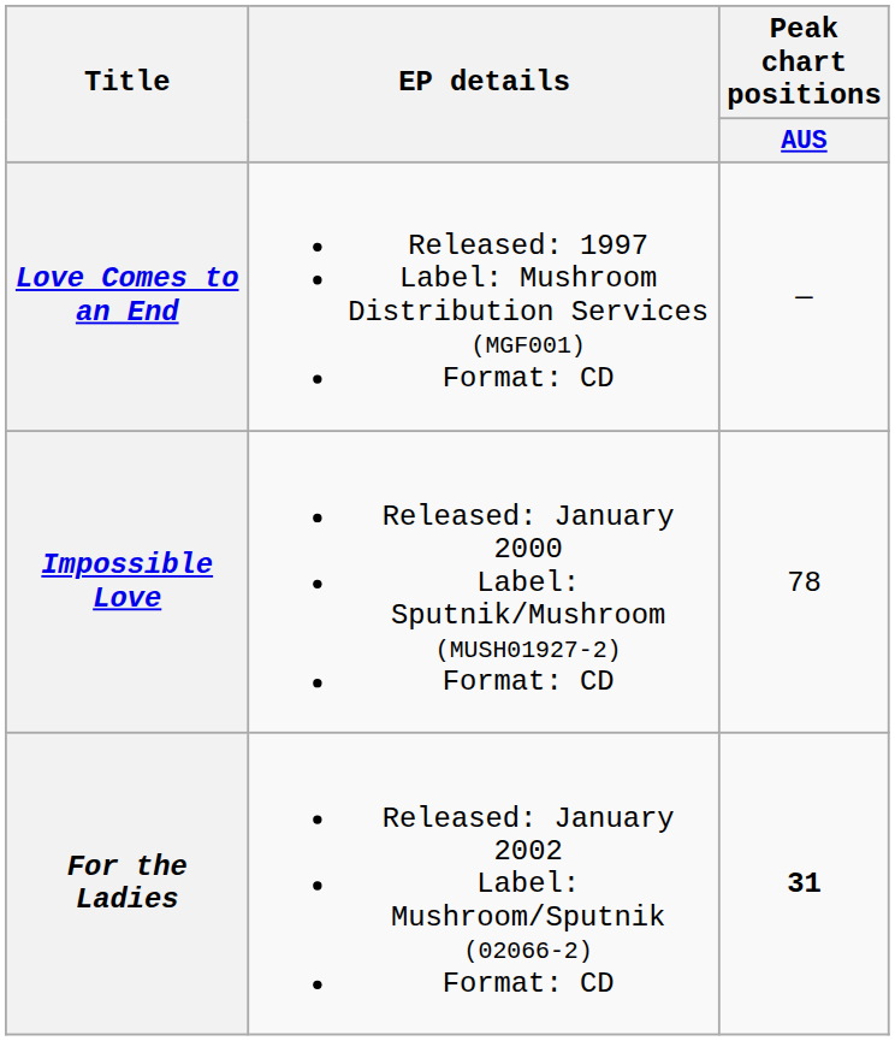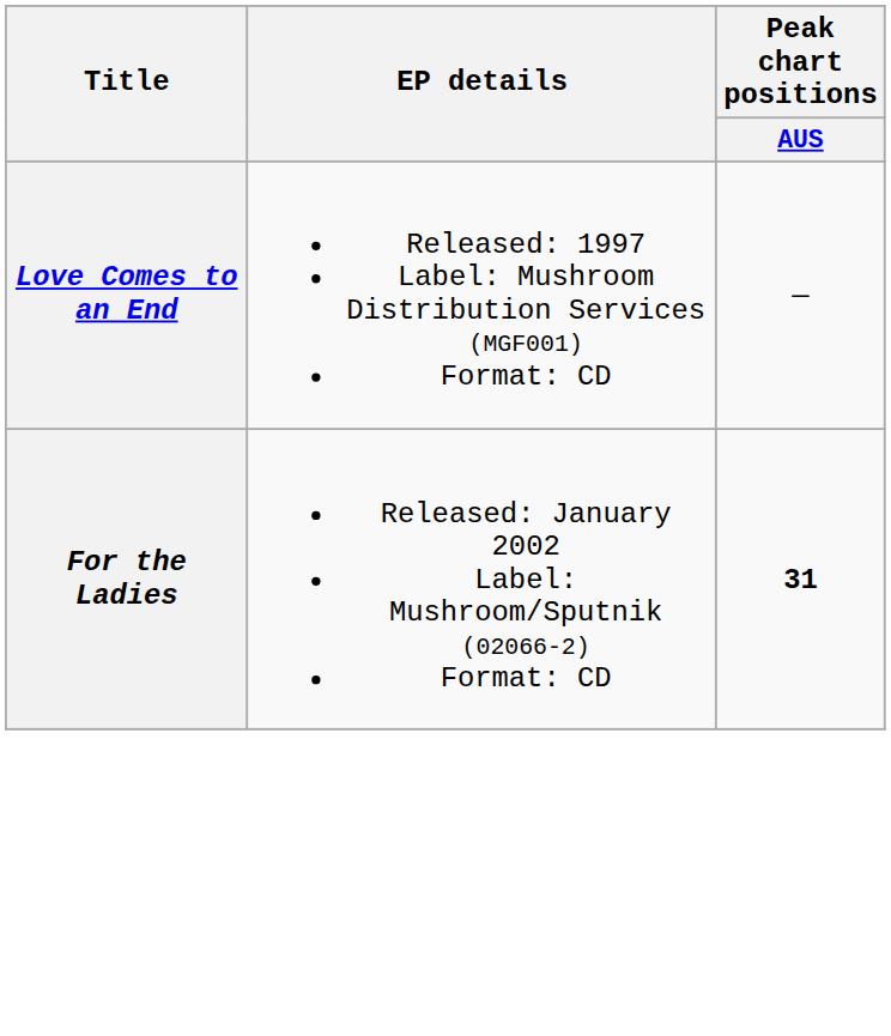- row: Impossible Love | Released: January 2000 Label: Sputnik/Mushroom (MUSH01927-2) Format: CD | 78
